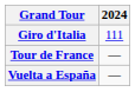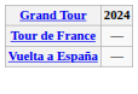- row: Giro d'Italia | 111
